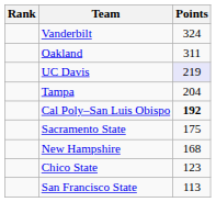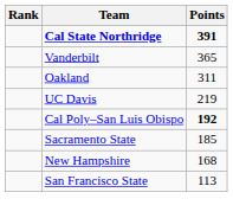+ row: Cal State Northridge | 391
Vanderbilt | Points: 324 -> 365
UC Davis | Points: lavender background -> no background
- row: Tampa | 204
Sacramento State | Points: 175 -> 185
- row: Chico State | 123
